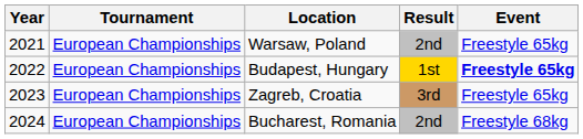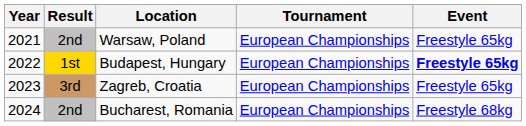columns swapped: Tournament <-> Result
